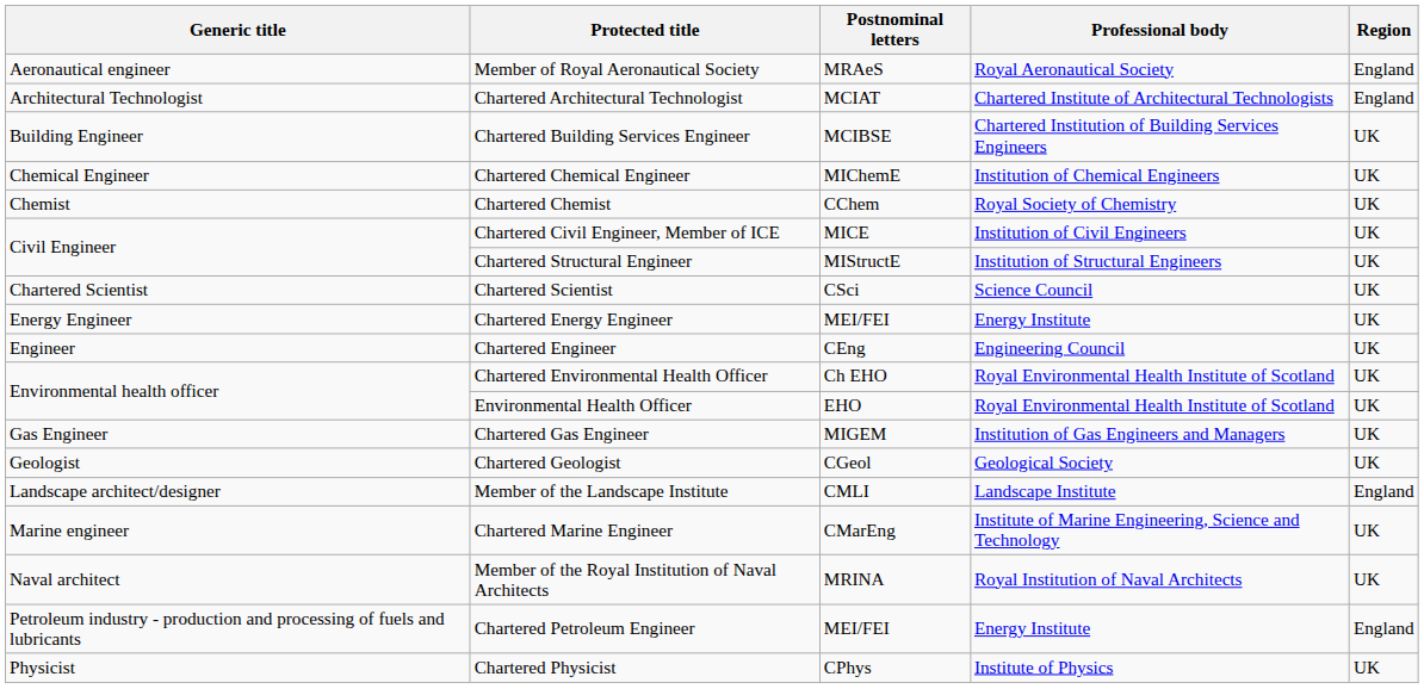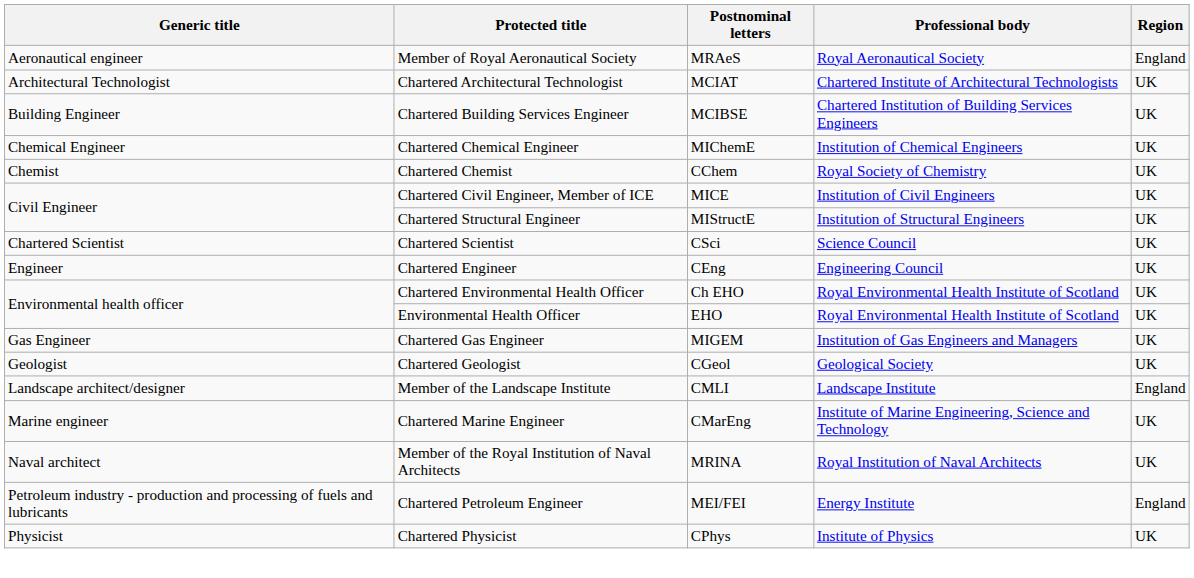Chartered Architectural Technologist | Region: England -> UK
- row: Energy Engineer | Chartered Energy Engineer | MEI/FEI | Energy Institute | UK
